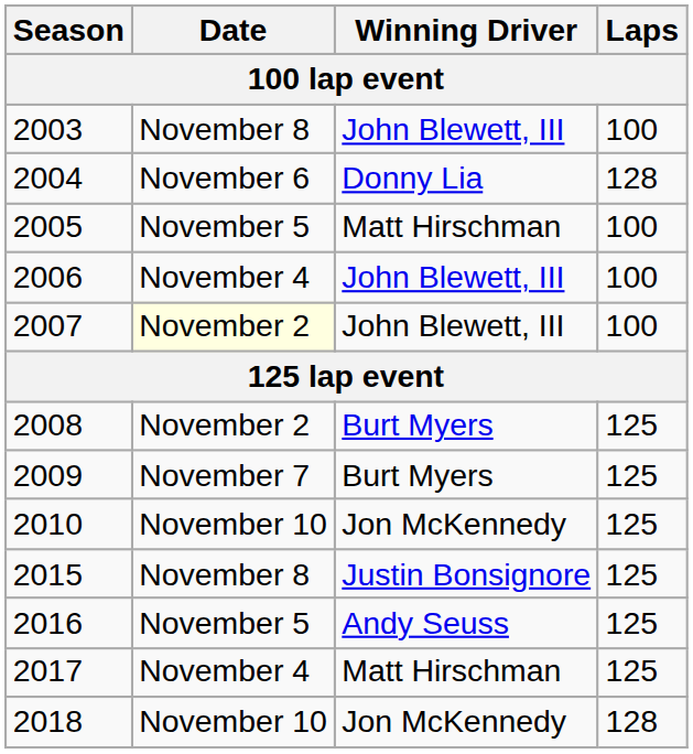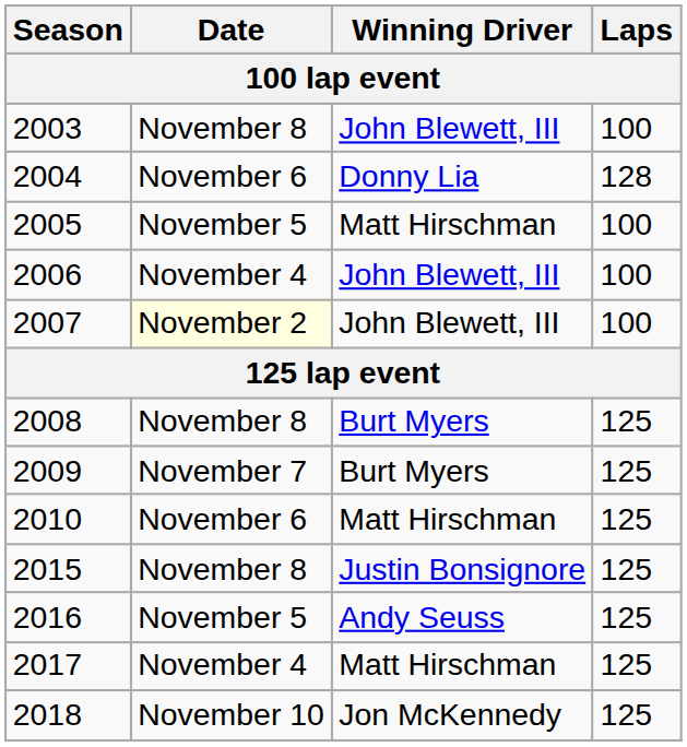2008 | Date / 100 lap event: November 2 -> November 8
2010 | Date / 100 lap event: November 10 -> November 6
2010 | Winning Driver / 100 lap event: Jon McKennedy -> Matt Hirschman
2018 | Laps / 100 lap event: 128 -> 125
